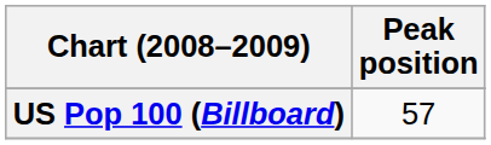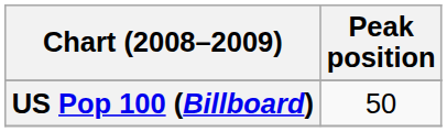US Pop 100 (Billboard) | Peak position: 57 -> 50
